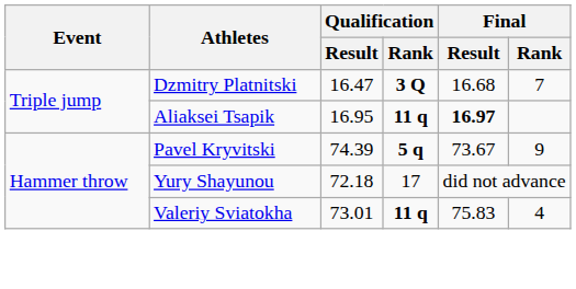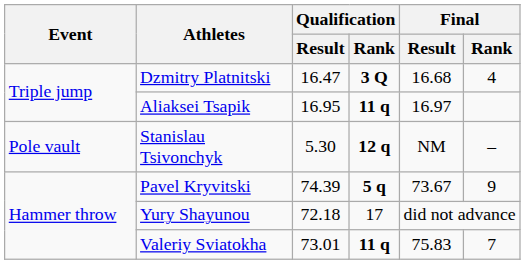Dzmitry Platnitski | Final / Rank: 7 -> 4
Aliaksei Tsapik | Final / Result: bold -> normal
+ row: Pole vault | Stanislau Tsivonchyk | 5.30 | 12 q | NM | –
Valeriy Sviatokha | Final / Rank: 4 -> 7
